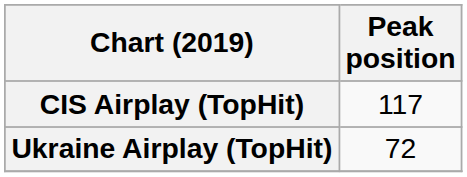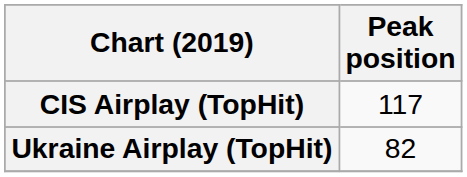Ukraine Airplay (TopHit) | Peak position: 72 -> 82
